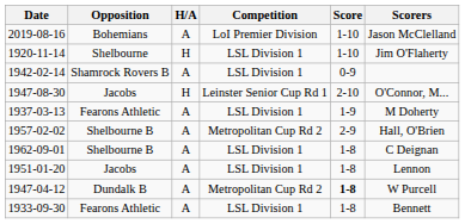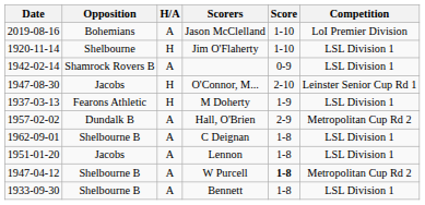columns swapped: Competition <-> Scorers
1937-03-13 | H/A: A -> H
1957-02-02 | Opposition: Shelbourne B -> Dundalk B
1947-04-12 | Opposition: Dundalk B -> Shelbourne B
1933-09-30 | Opposition: Fearons Athletic -> Shelbourne B
